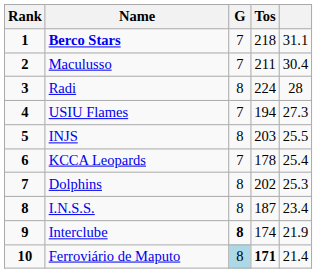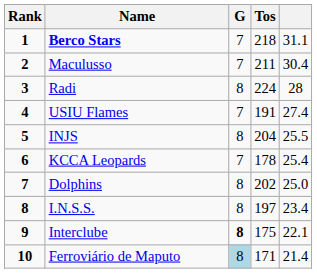USIU Flames | Tos: 194 -> 191
USIU Flames | column 5: 27.3 -> 27.4
INJS | Tos: 203 -> 204
Dolphins | column 5: 25.3 -> 25.0
I.N.S.S. | Tos: 187 -> 197
Interclube | Tos: 174 -> 175
Interclube | column 5: 21.9 -> 22.1
Ferroviário de Maputo | Tos: bold -> normal
